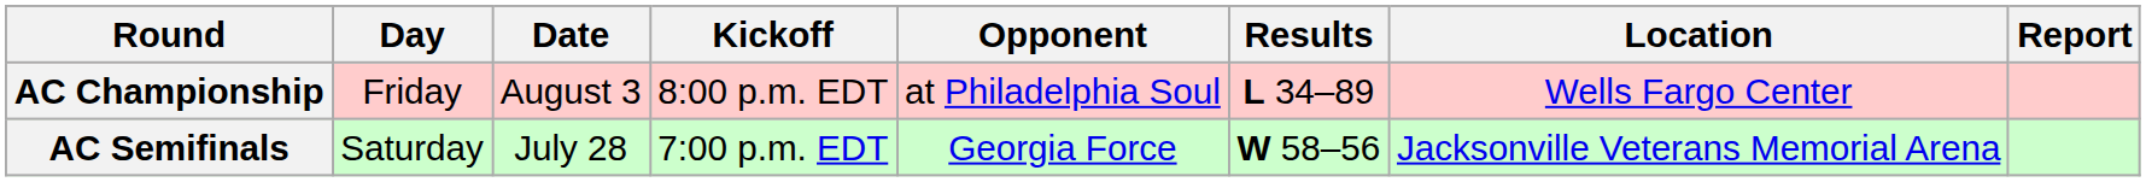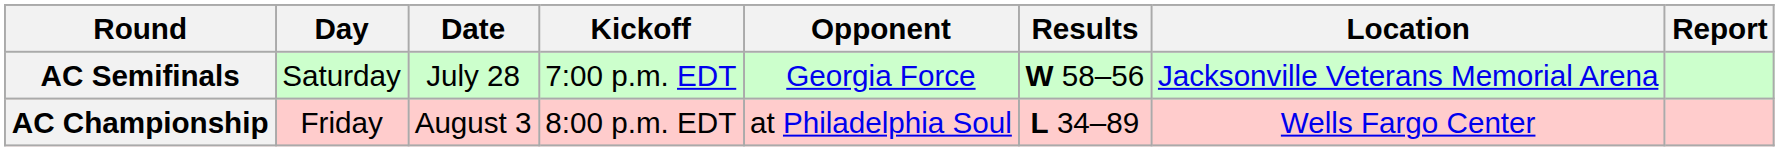rows swapped: AC Semifinals <-> AC Championship
